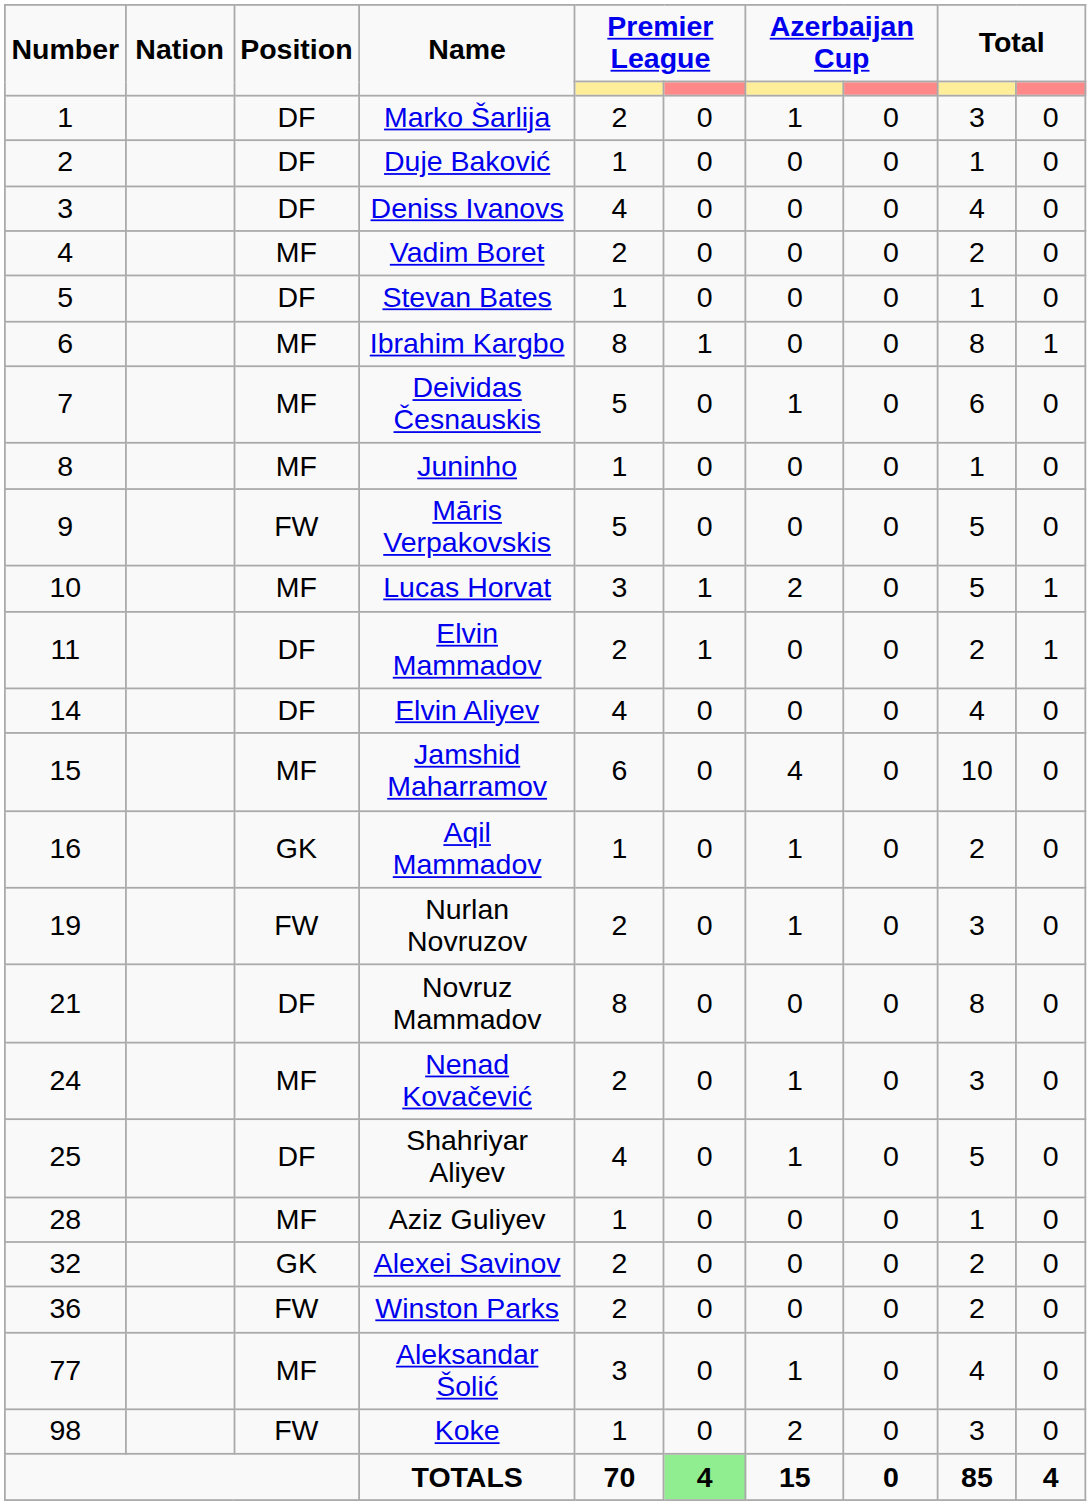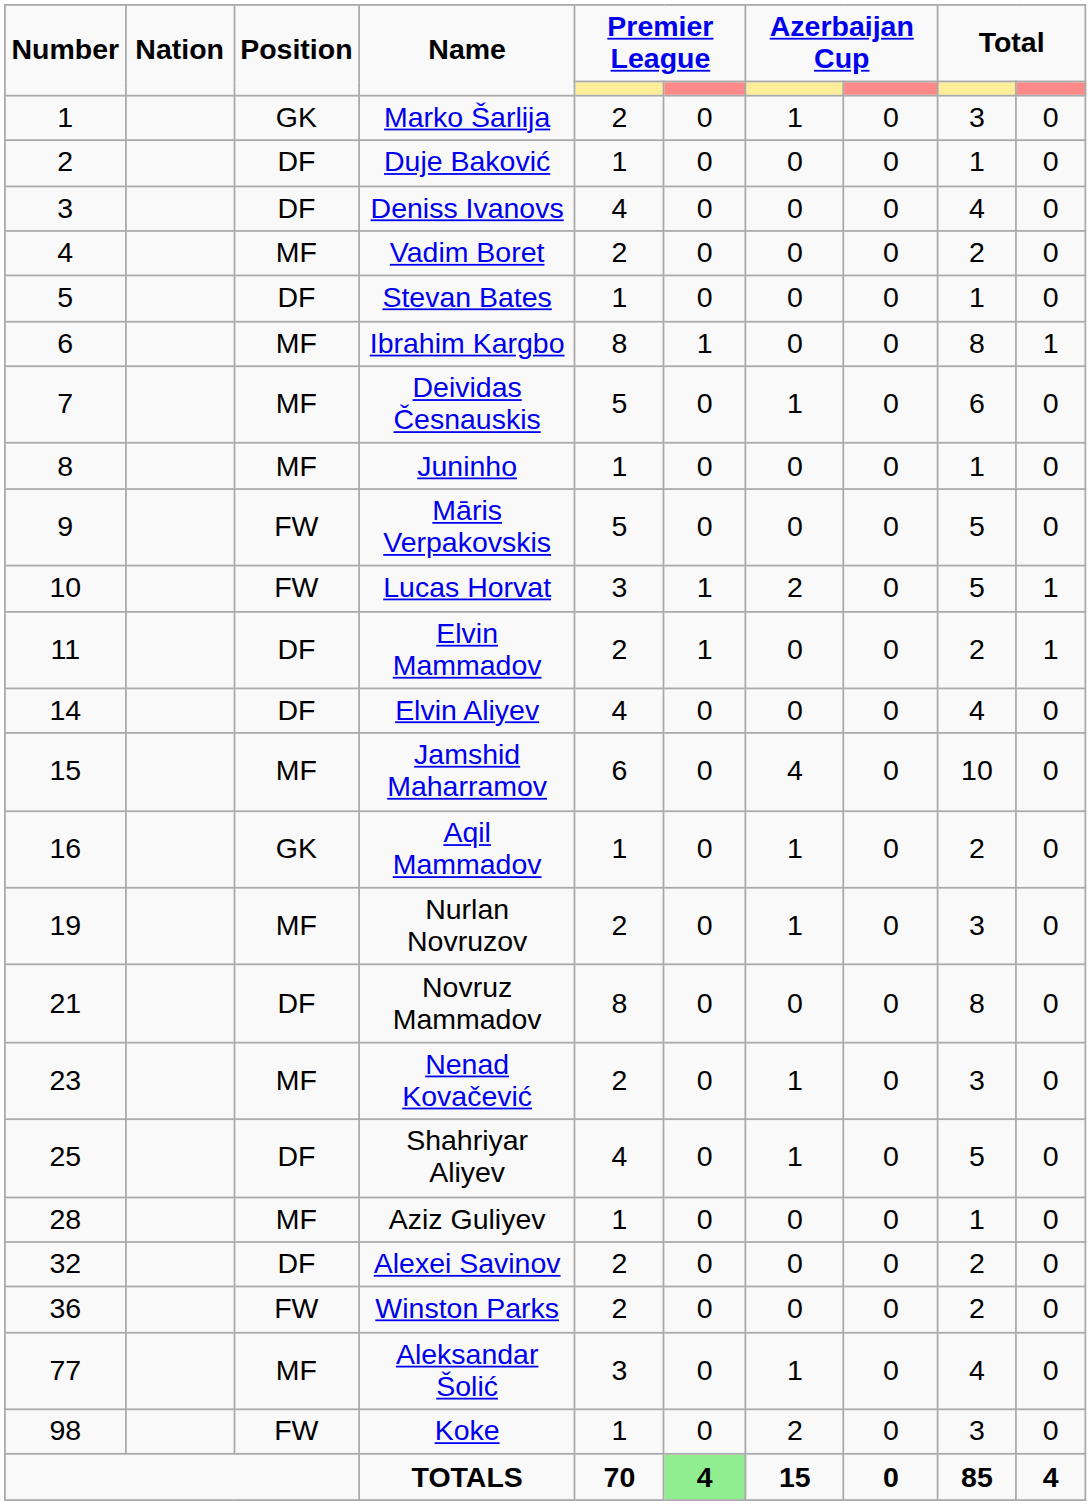Marko Šarlija | Position: DF -> GK
Lucas Horvat | Position: MF -> FW
Nurlan Novruzov | Position: FW -> MF
Nenad Kovačević | Number: 24 -> 23
Alexei Savinov | Position: GK -> DF
